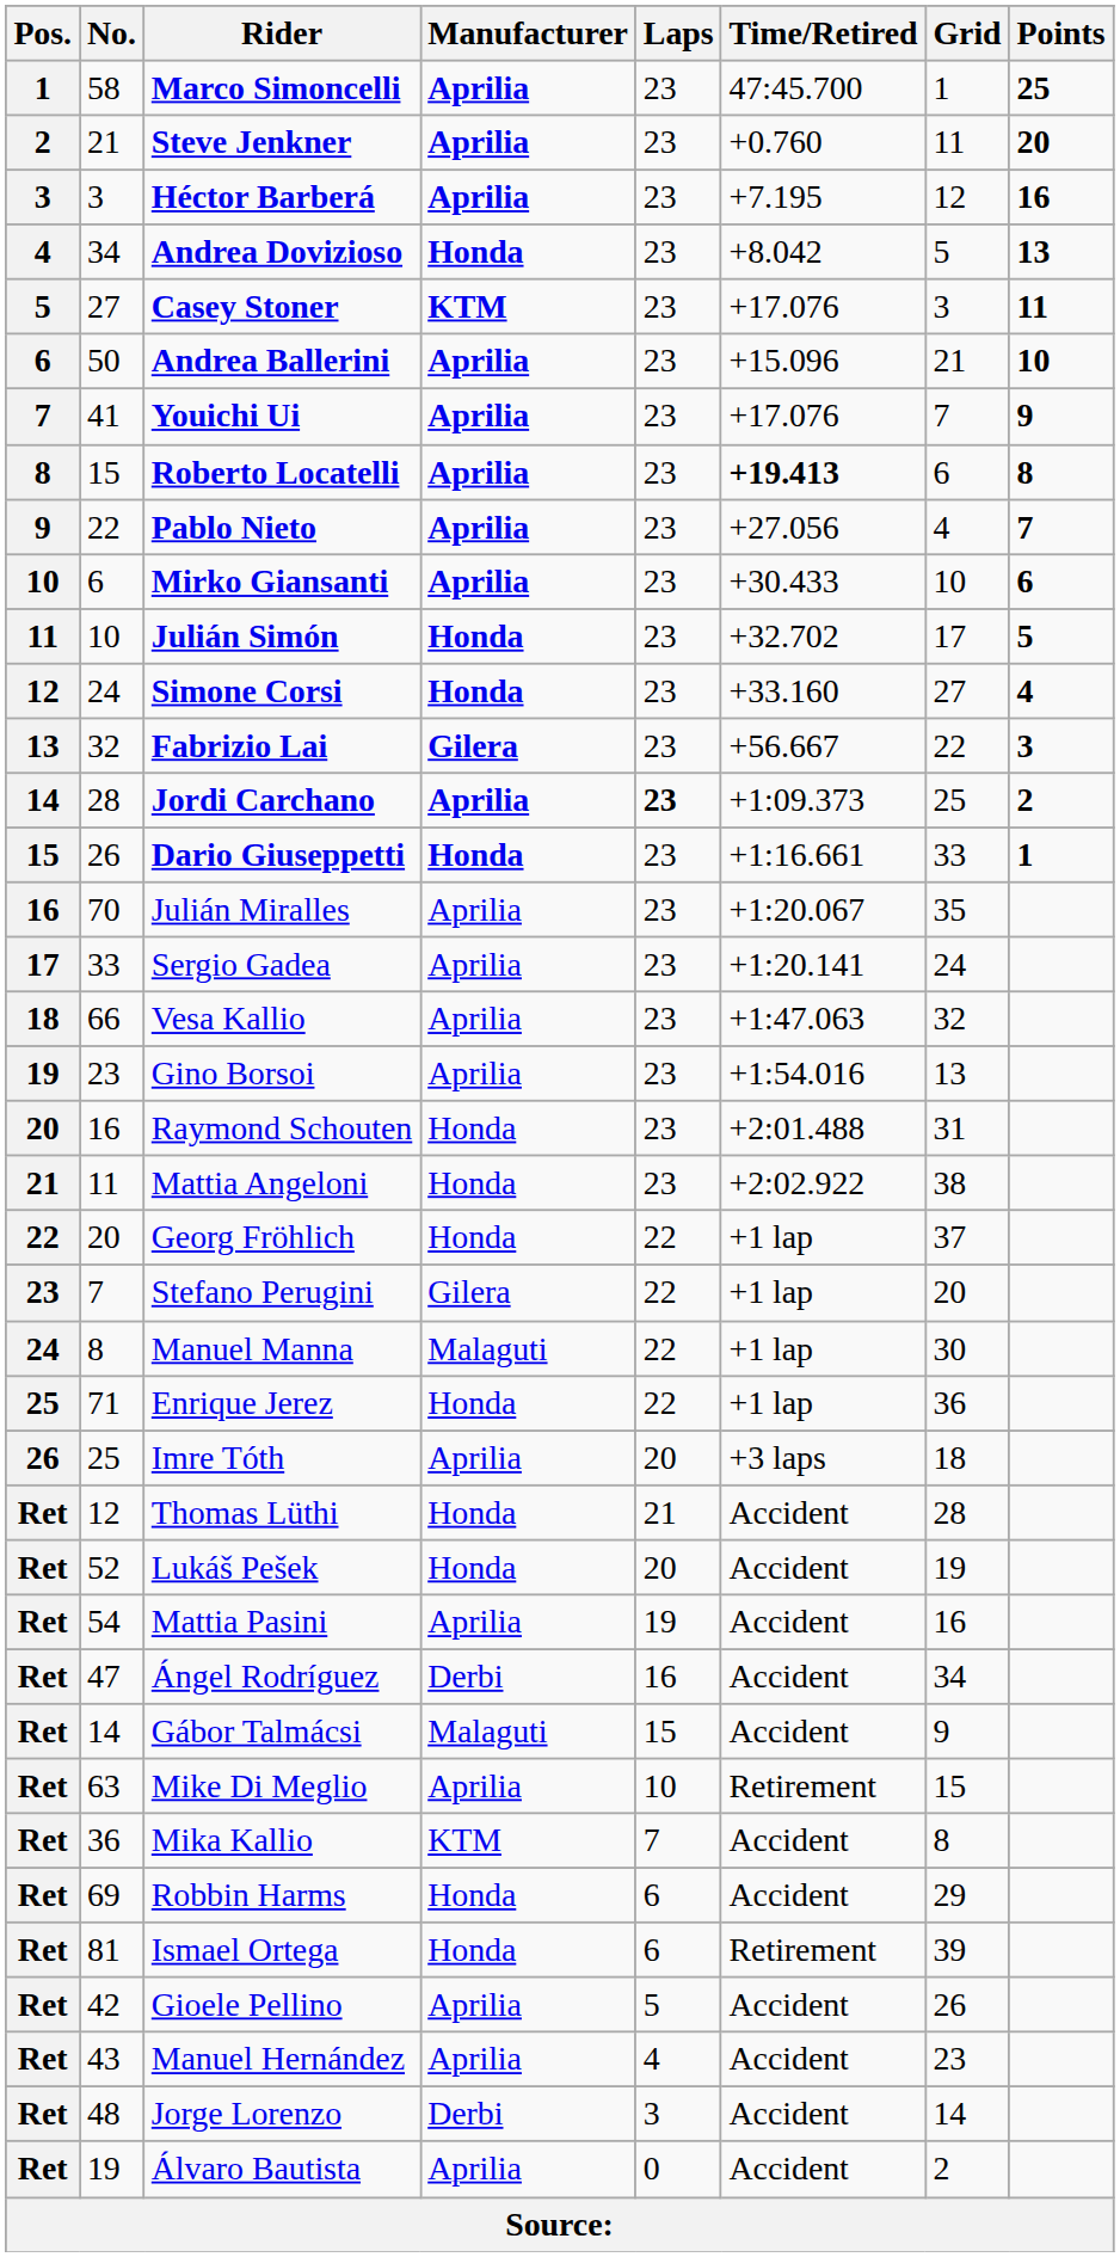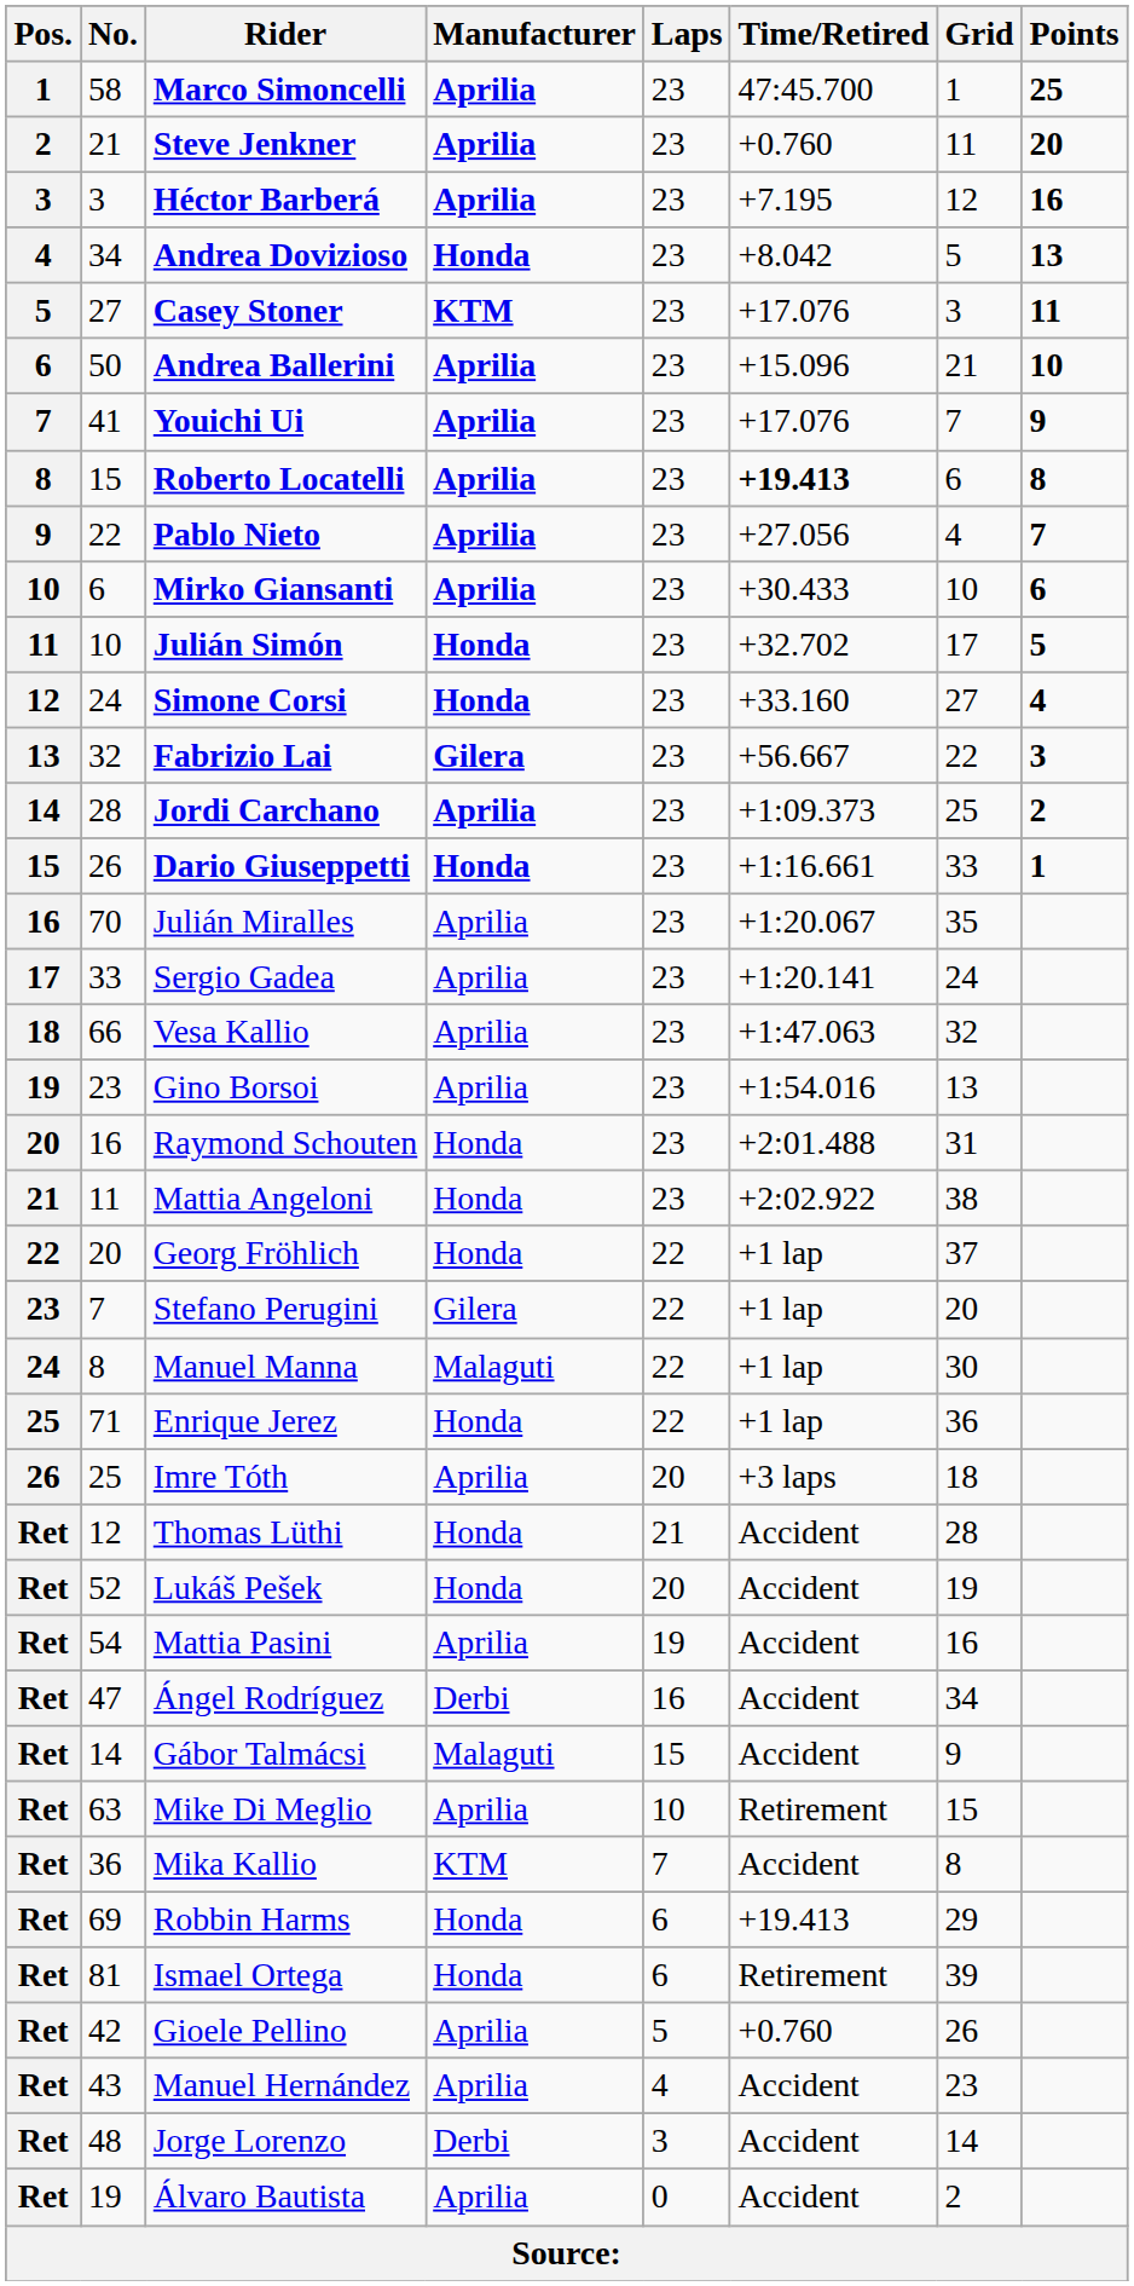Jordi Carchano | Laps: bold -> normal
Robbin Harms | Time/Retired: Accident -> +19.413
Gioele Pellino | Time/Retired: Accident -> +0.760
